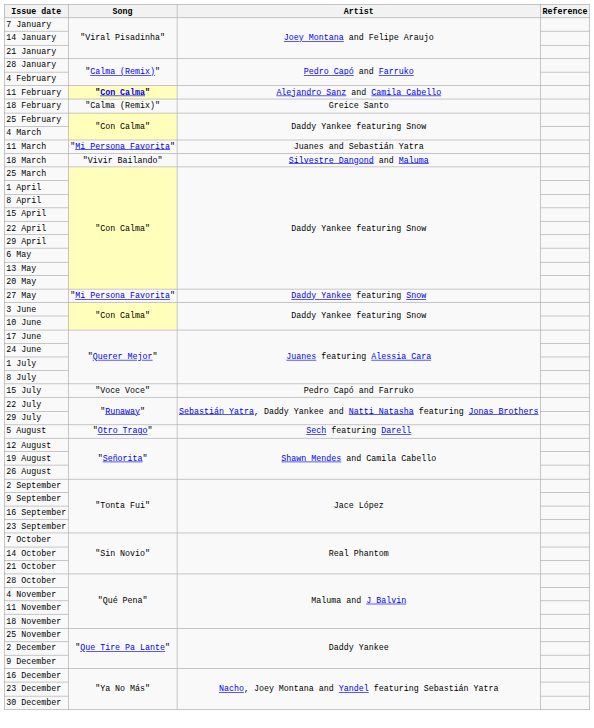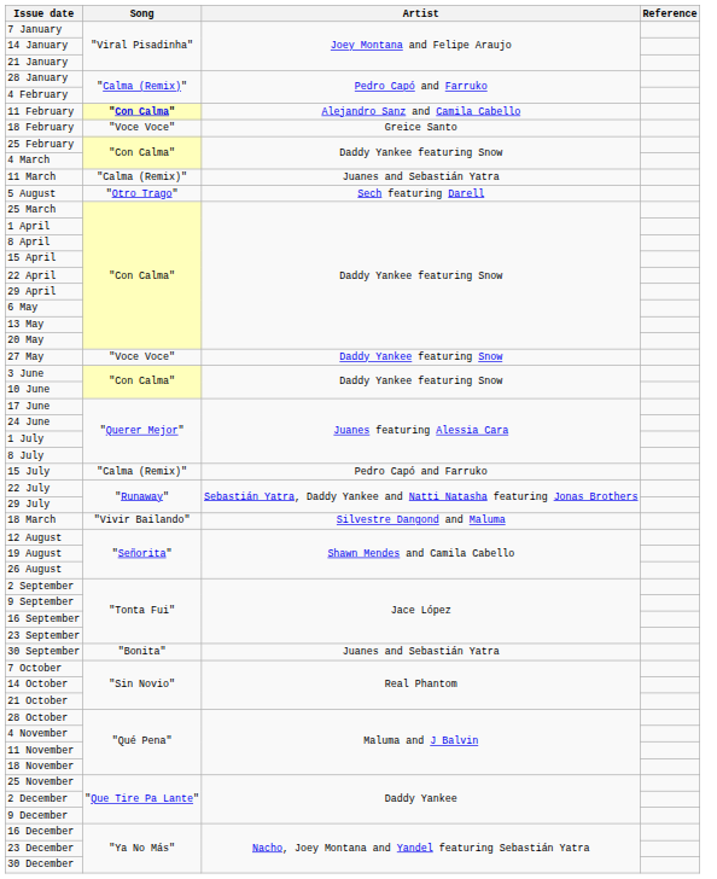18 February | Song: "Calma (Remix)" -> "Voce Voce"
11 March | Song: "Mi Persona Favorita" -> "Calma (Remix)"
rows swapped: 18 March <-> 5 August
27 May | Song: "Mi Persona Favorita" -> "Voce Voce"
15 July | Song: "Voce Voce" -> "Calma (Remix)"
+ row: 30 September | "Bonita" | Juanes and Sebastián Yatra
